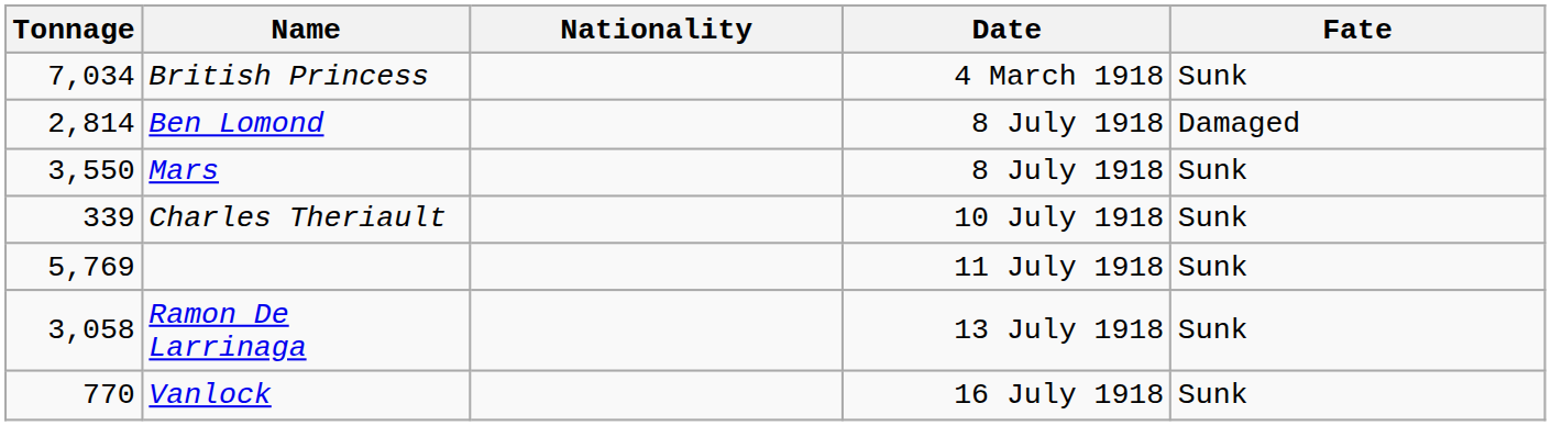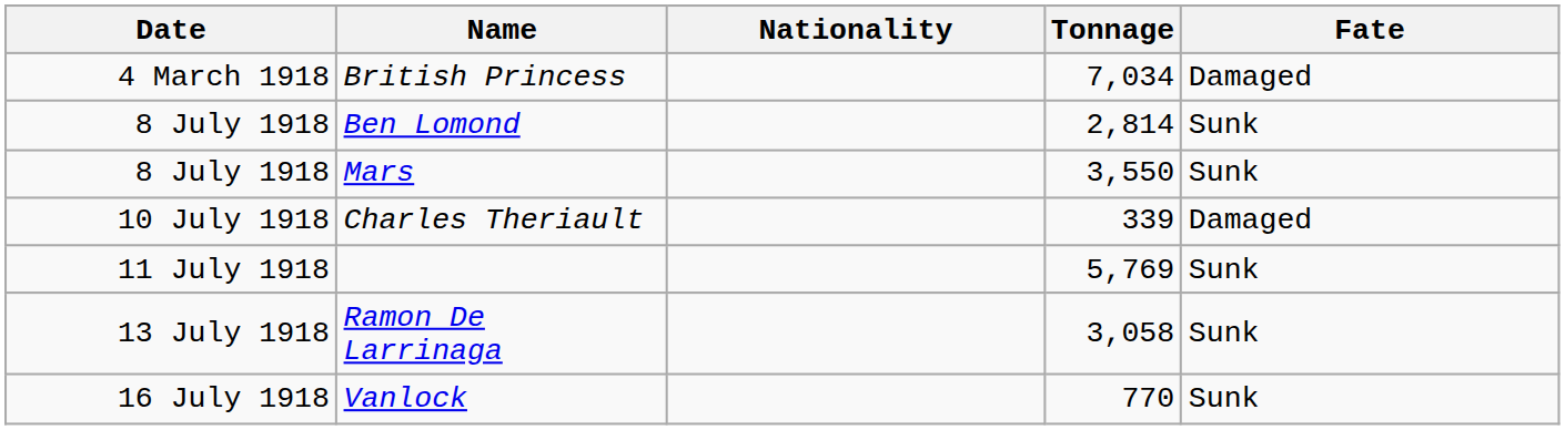columns swapped: Date <-> Tonnage
British Princess | Fate: Sunk -> Damaged
Ben Lomond | Fate: Damaged -> Sunk
Charles Theriault | Fate: Sunk -> Damaged
